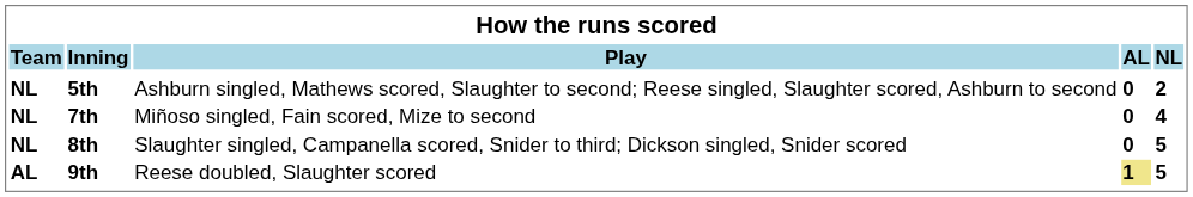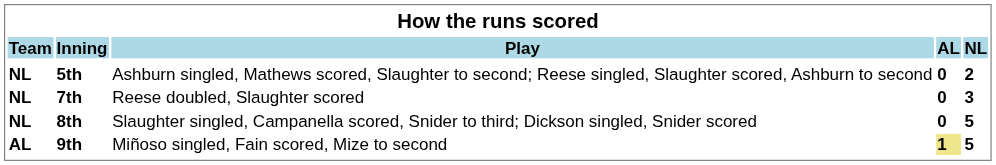7th | Play: Miñoso singled, Fain scored, Mize to second -> Reese doubled, Slaughter scored
7th | NL: 4 -> 3
9th | Play: Reese doubled, Slaughter scored -> Miñoso singled, Fain scored, Mize to second
